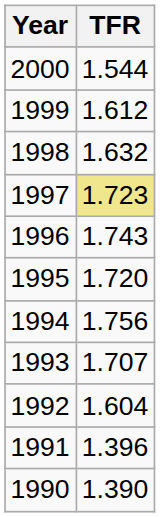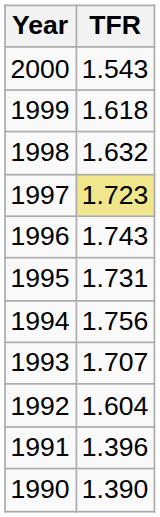2000 | TFR: 1.544 -> 1.543
1999 | TFR: 1.612 -> 1.618
1995 | TFR: 1.720 -> 1.731
